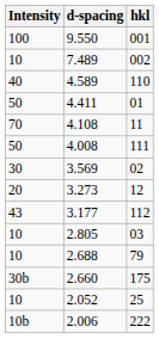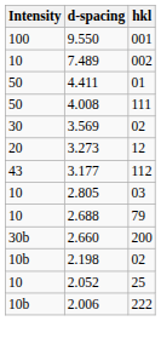- row: 40 | 4.589 | 110
- row: 70 | 4.108 | 11
2.660 | hkl: 175 -> 200
+ row: 10b | 2.198 | 02
